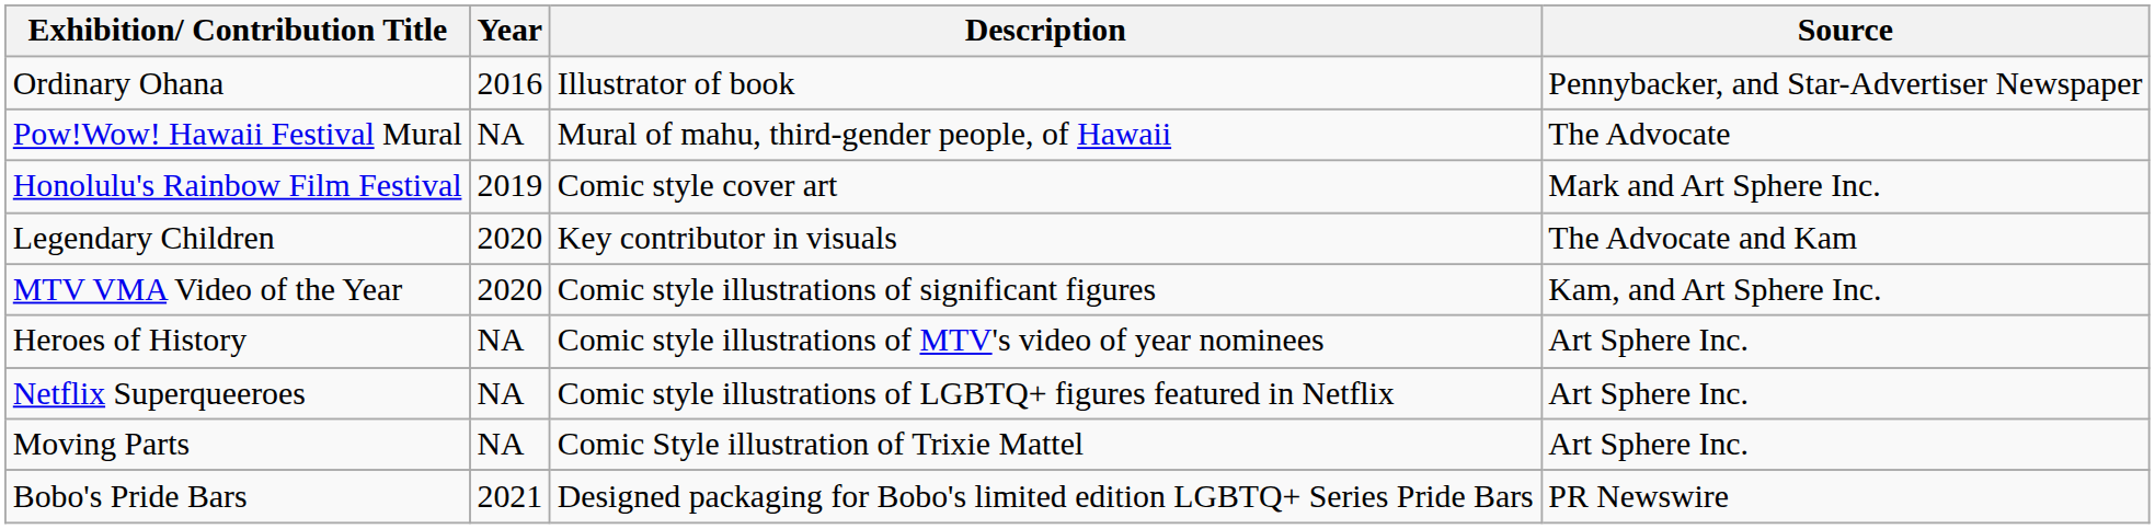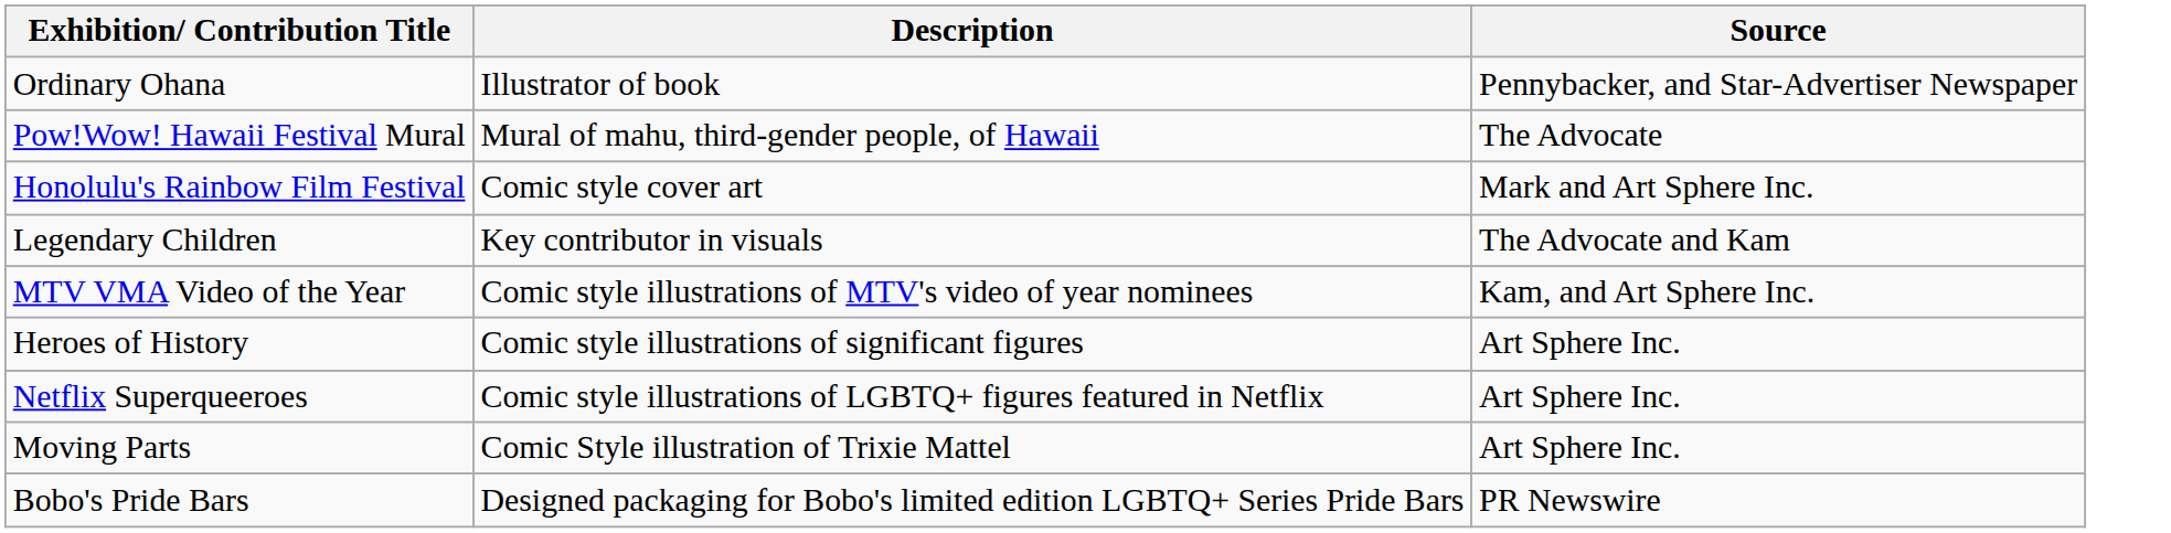- column: Year | 2016 | NA | 2019 | 2020 | 2020 | NA | NA | NA | 2021
MTV VMA Video of the Year | Description: Comic style illustrations of significant figures -> Comic style illustrations of MTV's video of year nominees
Heroes of History | Description: Comic style illustrations of MTV's video of year nominees -> Comic style illustrations of significant figures
